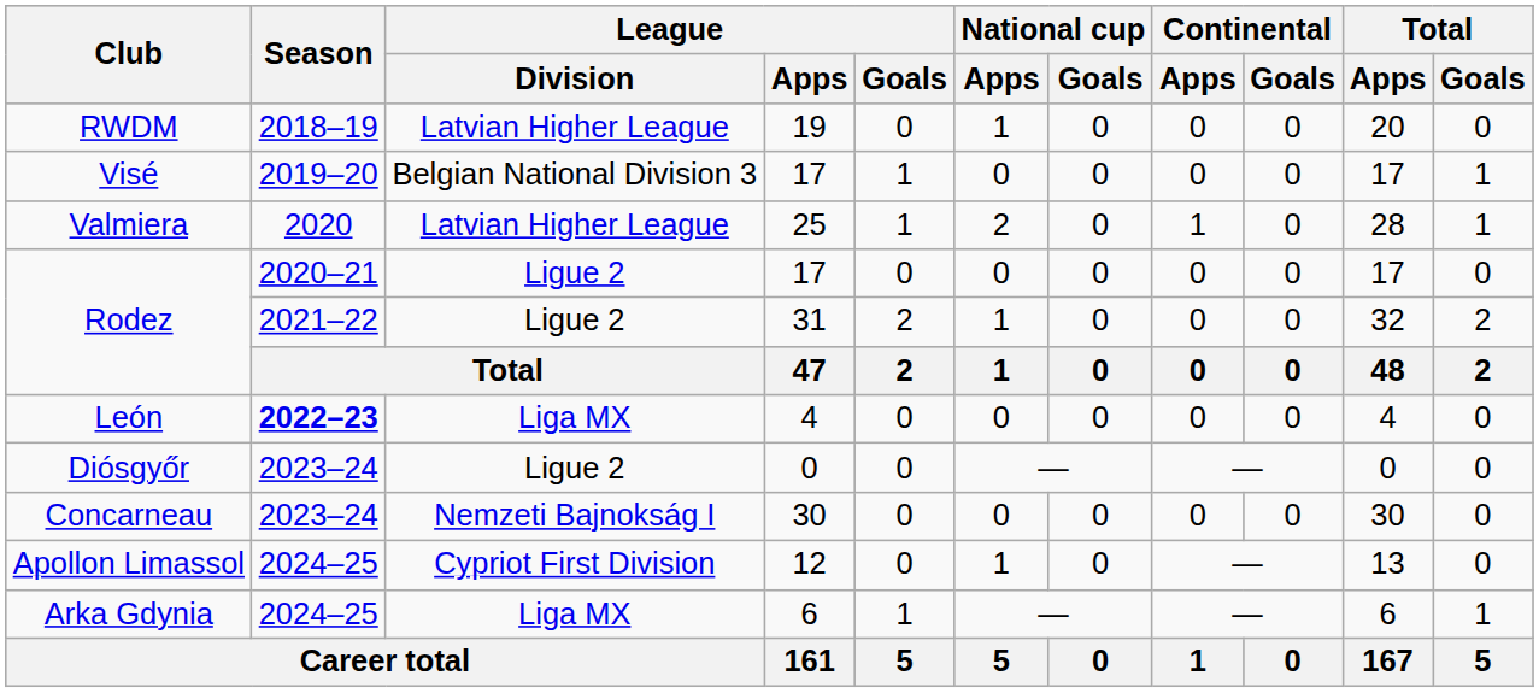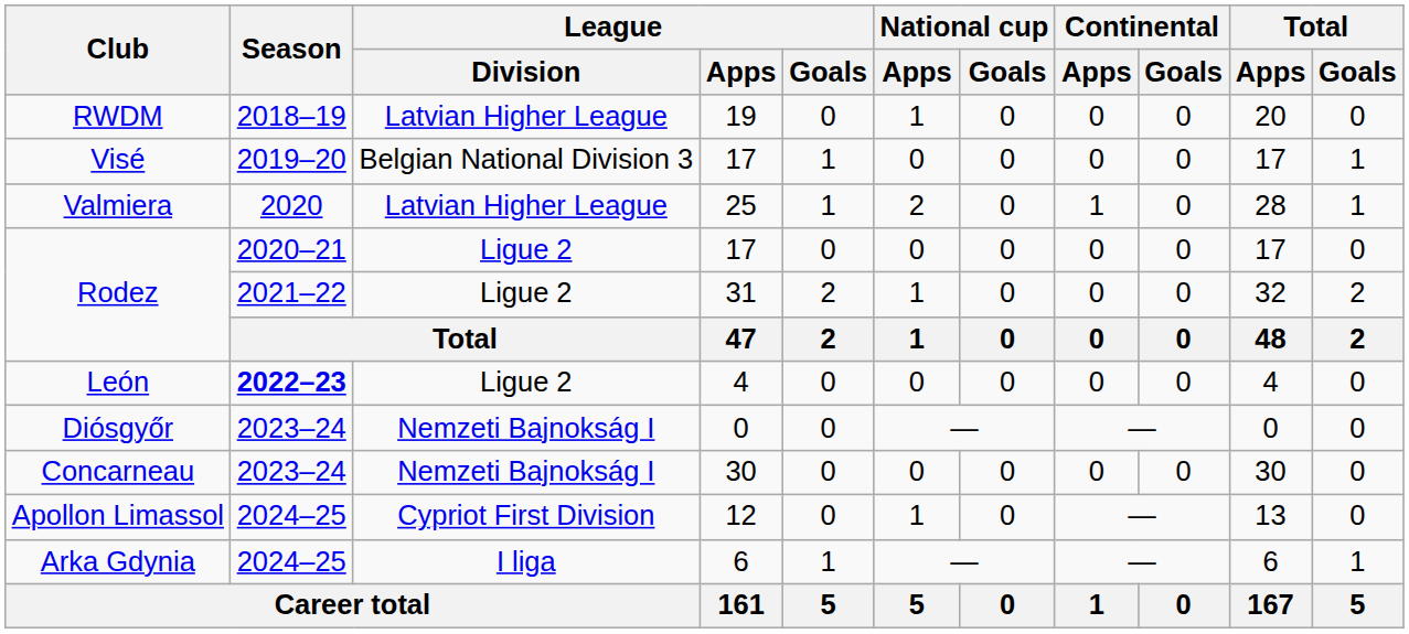León | League / Division: Liga MX -> Ligue 2
Diósgyőr | League / Division: Ligue 2 -> Nemzeti Bajnokság I
Arka Gdynia | League / Division: Liga MX -> I liga
